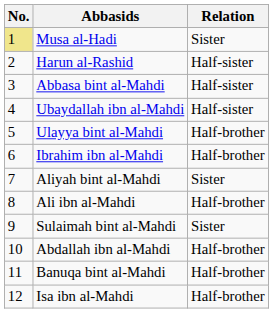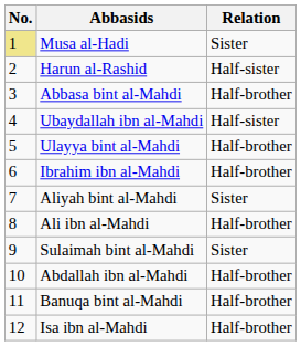Abbasa bint al-Mahdi | Relation: Half-sister -> Half-brother
